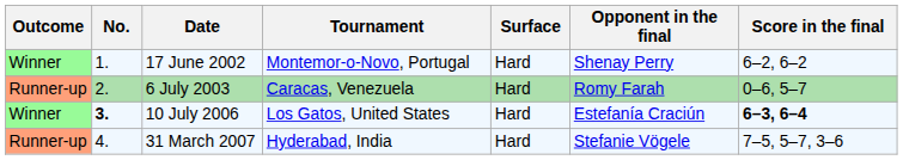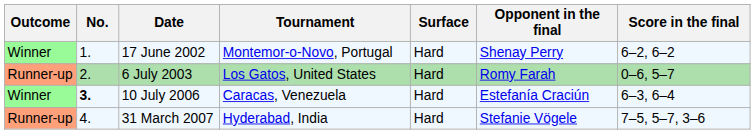6 July 2003 | Tournament: Caracas, Venezuela -> Los Gatos, United States
10 July 2006 | Tournament: Los Gatos, United States -> Caracas, Venezuela
10 July 2006 | Score in the final: bold -> normal
